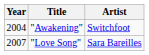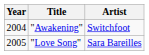"Love Song" | Year: 2007 -> 2005
